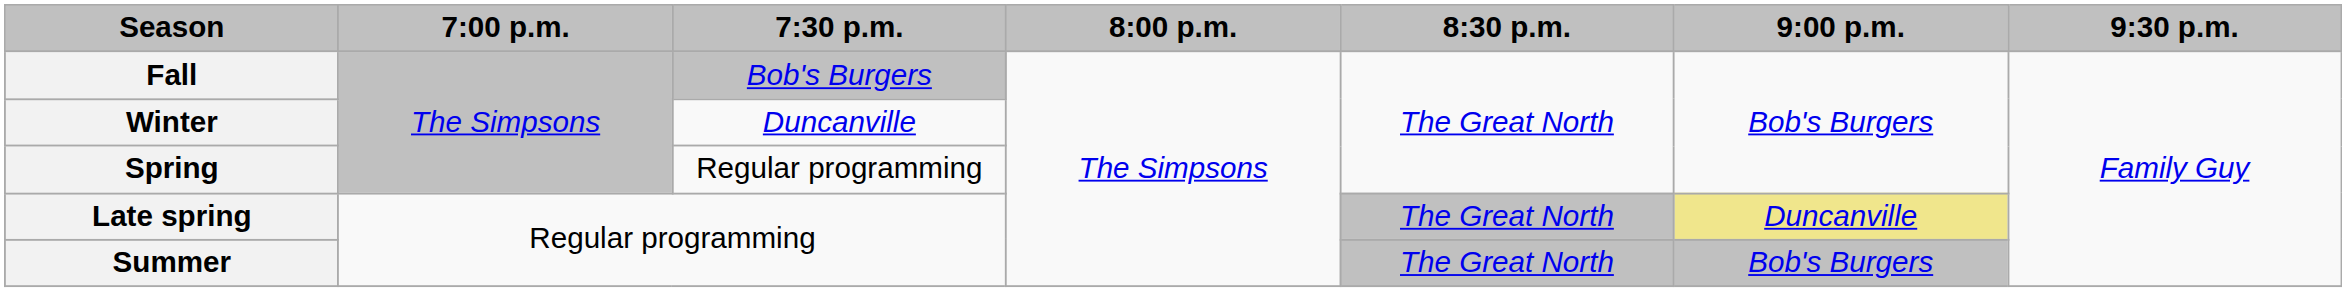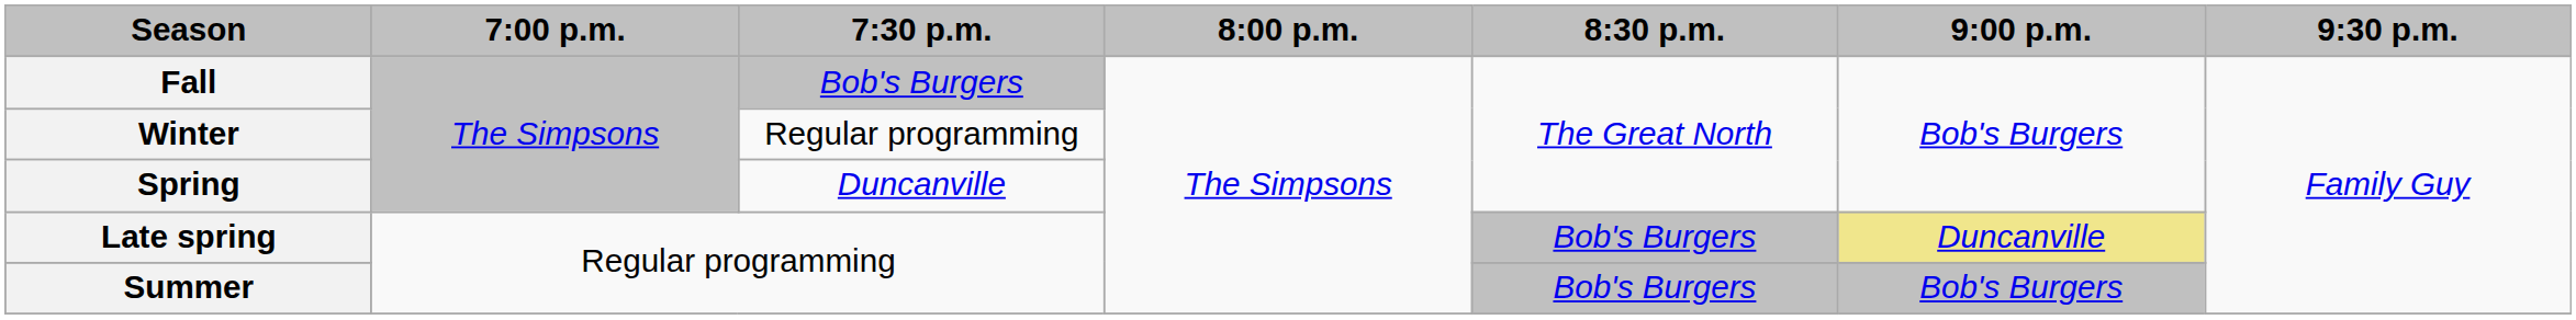Winter | 7:30 p.m.: Duncanville -> Regular programming
Spring | 7:30 p.m.: Regular programming -> Duncanville
Late spring | 8:30 p.m.: The Great North -> Bob's Burgers
Summer | 8:30 p.m.: The Great North -> Bob's Burgers
